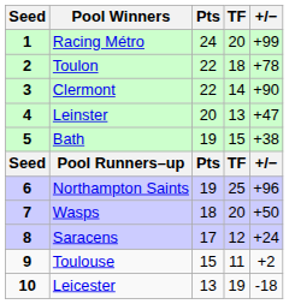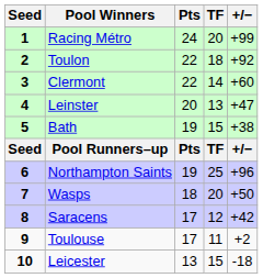Toulon | +/−: +78 -> +92
Clermont | +/−: +90 -> +60
Saracens | +/−: +24 -> +42
Toulouse | Pts: 15 -> 17
Leicester | TF: 19 -> 15
